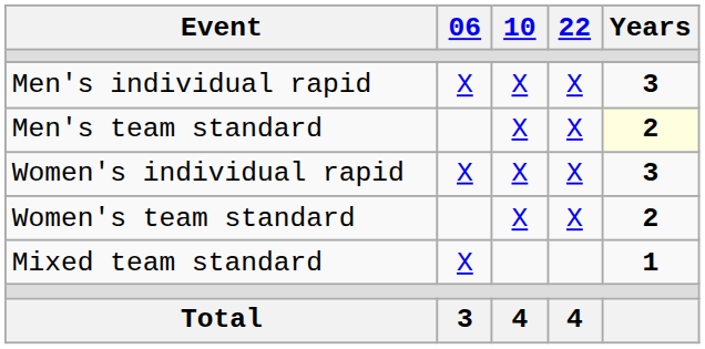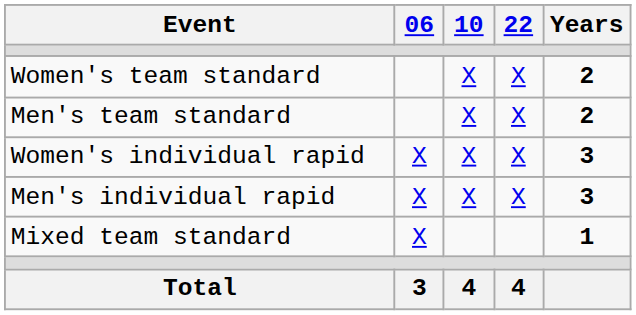rows swapped: Men's individual rapid <-> Women's team standard
Men's team standard | Years: lightyellow background -> no background
